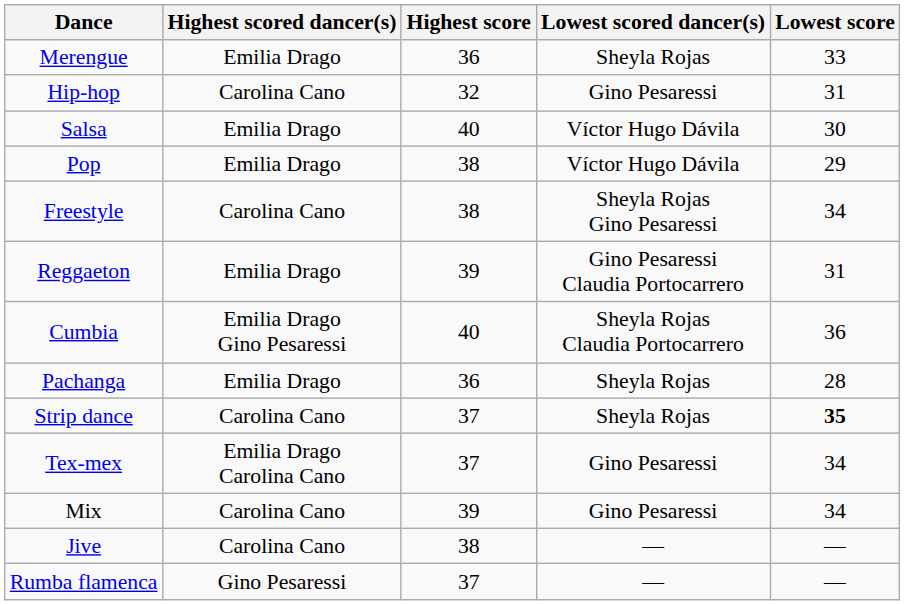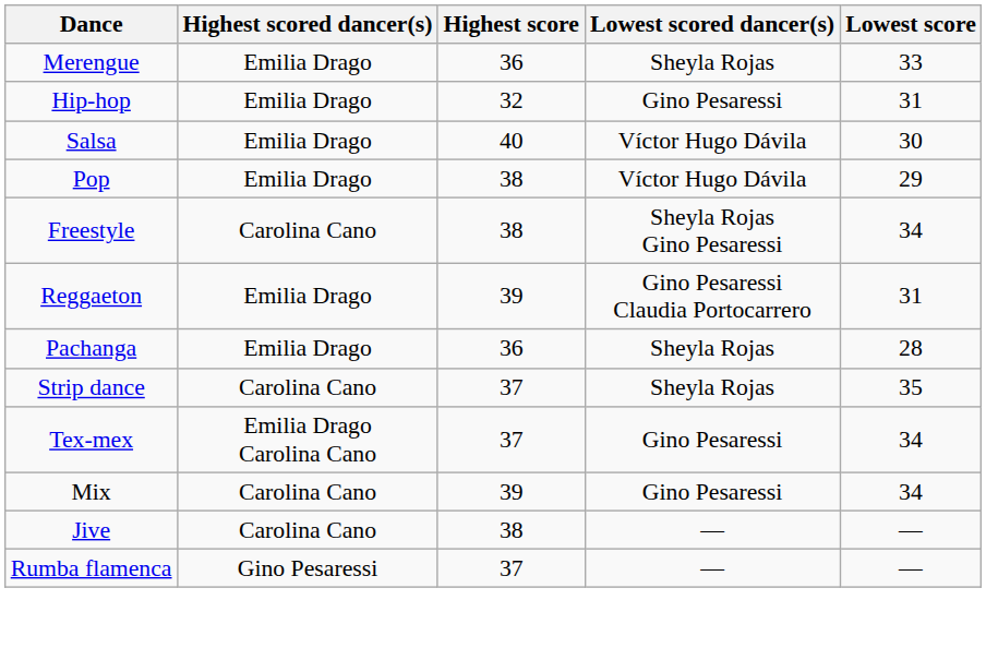Hip-hop | Highest scored dancer(s): Carolina Cano -> Emilia Drago
- row: Cumbia | Emilia Drago Gino Pesaressi | 40 | Sheyla Rojas Claudia Portocarrero | 36
Strip dance | Lowest score: bold -> normal
